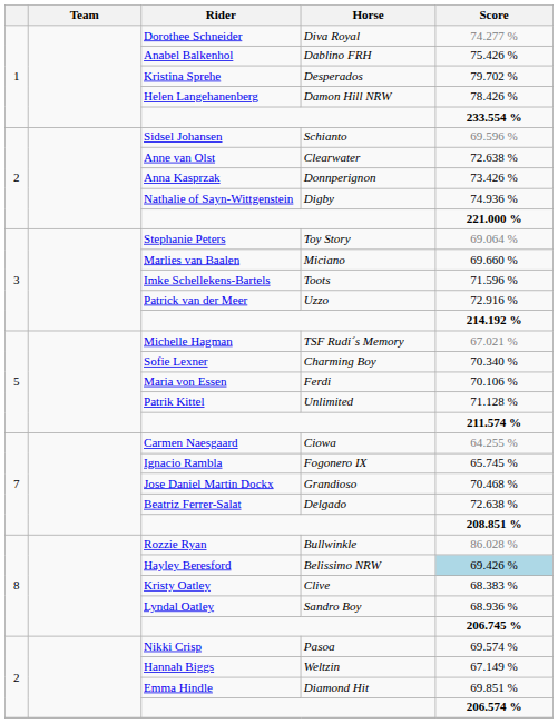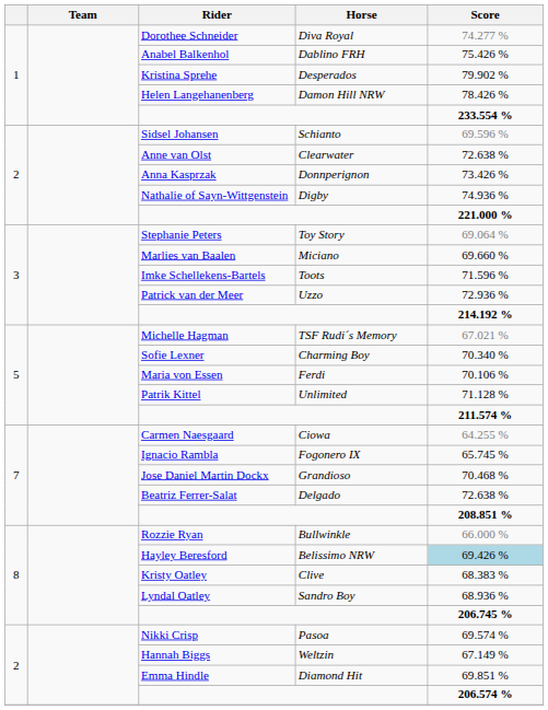Kristina Sprehe | Score: 79.702 % -> 79.902 %
Patrick van der Meer | Score: 72.916 % -> 72.936 %
Rozzie Ryan | Score: 86.028 % -> 66.000 %
